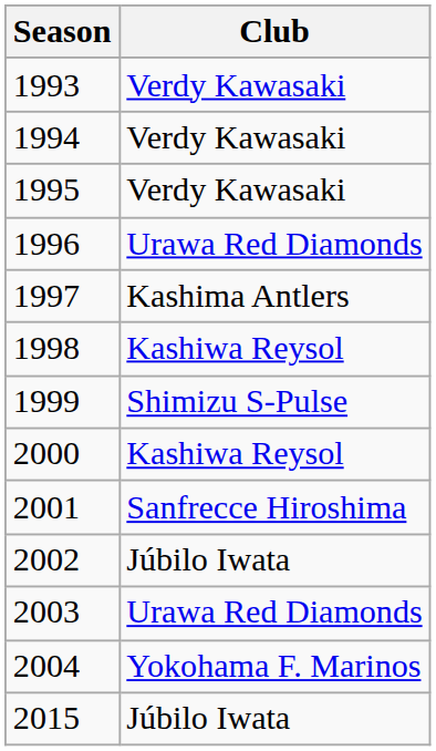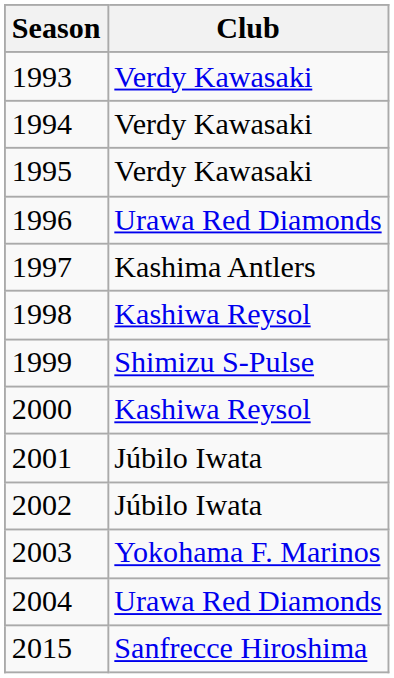2001 | Club: Sanfrecce Hiroshima -> Júbilo Iwata
2003 | Club: Urawa Red Diamonds -> Yokohama F. Marinos
2004 | Club: Yokohama F. Marinos -> Urawa Red Diamonds
2015 | Club: Júbilo Iwata -> Sanfrecce Hiroshima
